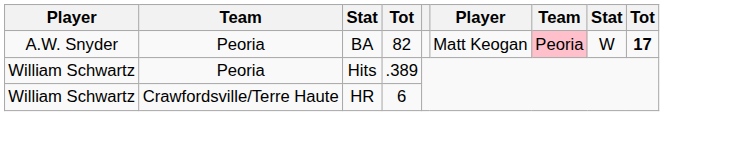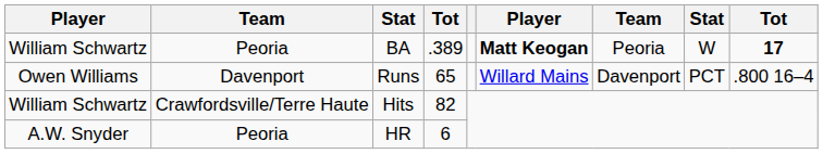BA | column 1: A.W. Snyder -> William Schwartz
BA | column 4: 82 -> .389
BA | column 6: normal -> bold
BA | column 7: pink background -> no background
+ row: Owen Williams | Davenport | Runs | 65 | Willard Mains | Davenport | PCT | .800 16–4
Hits | column 2: Peoria -> Crawfordsville/Terre Haute
Hits | column 4: .389 -> 82
HR | column 1: William Schwartz -> A.W. Snyder
HR | column 2: Crawfordsville/Terre Haute -> Peoria
